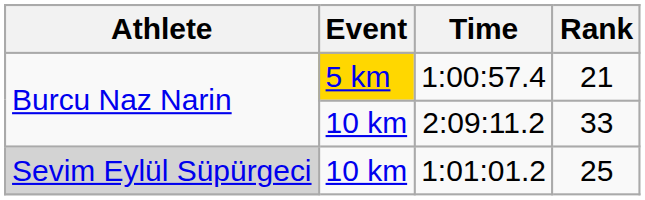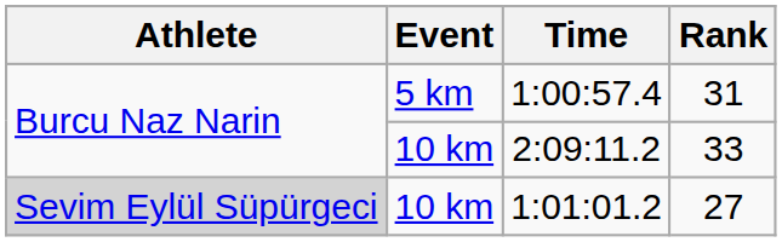1:00:57.4 | Event: gold background -> no background
1:00:57.4 | Rank: 21 -> 31
1:01:01.2 | Rank: 25 -> 27
